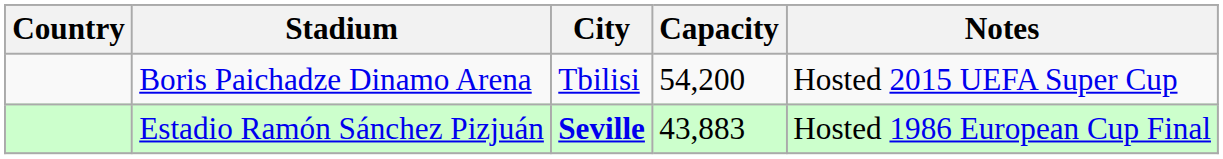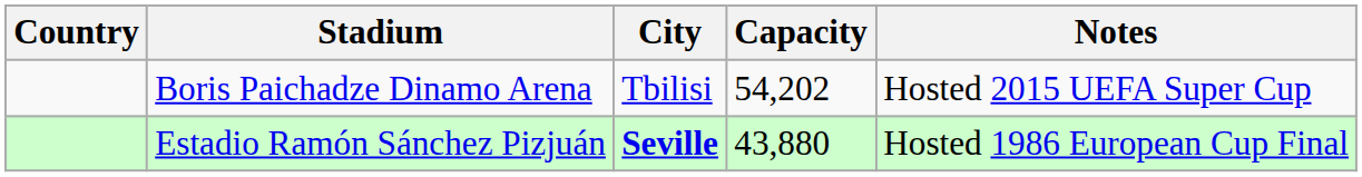Boris Paichadze Dinamo Arena | Capacity: 54,200 -> 54,202
Estadio Ramón Sánchez Pizjuán | Capacity: 43,883 -> 43,880
